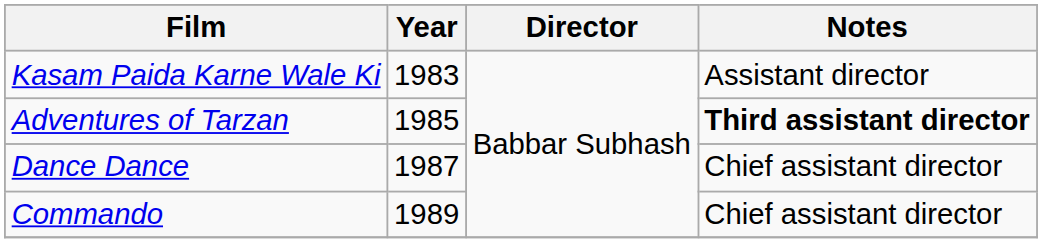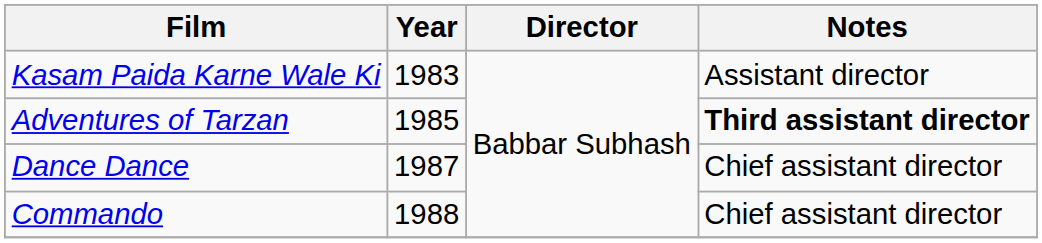Commando | Year: 1989 -> 1988
